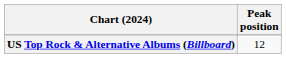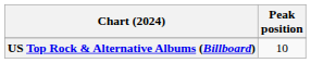US Top Rock & Alternative Albums (Billboard) | Peak position: 12 -> 10
